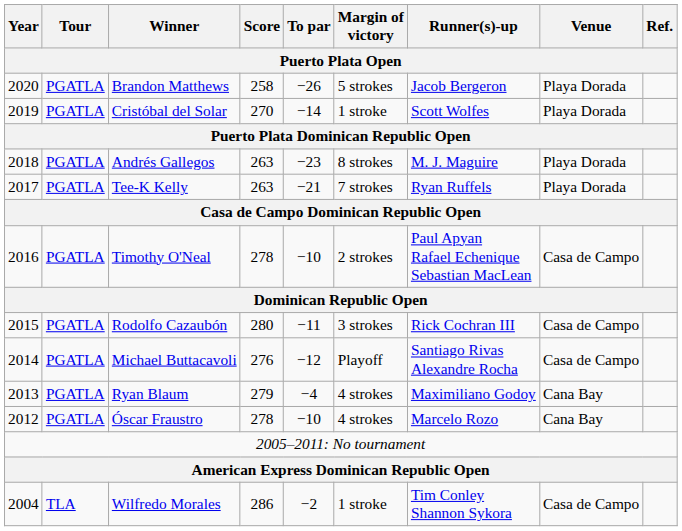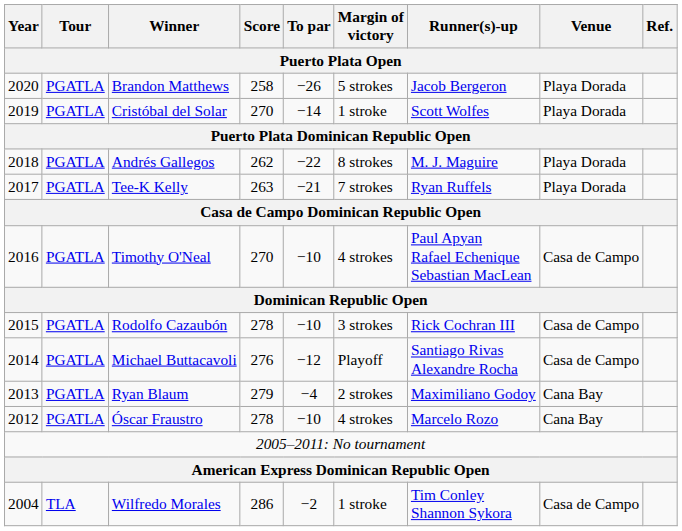Andrés Gallegos | Score: 263 -> 262
Andrés Gallegos | To par: −23 -> −22
Timothy O'Neal | Score: 278 -> 270
Timothy O'Neal | Margin of victory: 2 strokes -> 4 strokes
Rodolfo Cazaubón | Score: 280 -> 278
Rodolfo Cazaubón | To par: −11 -> −10
Ryan Blaum | Margin of victory: 4 strokes -> 2 strokes
